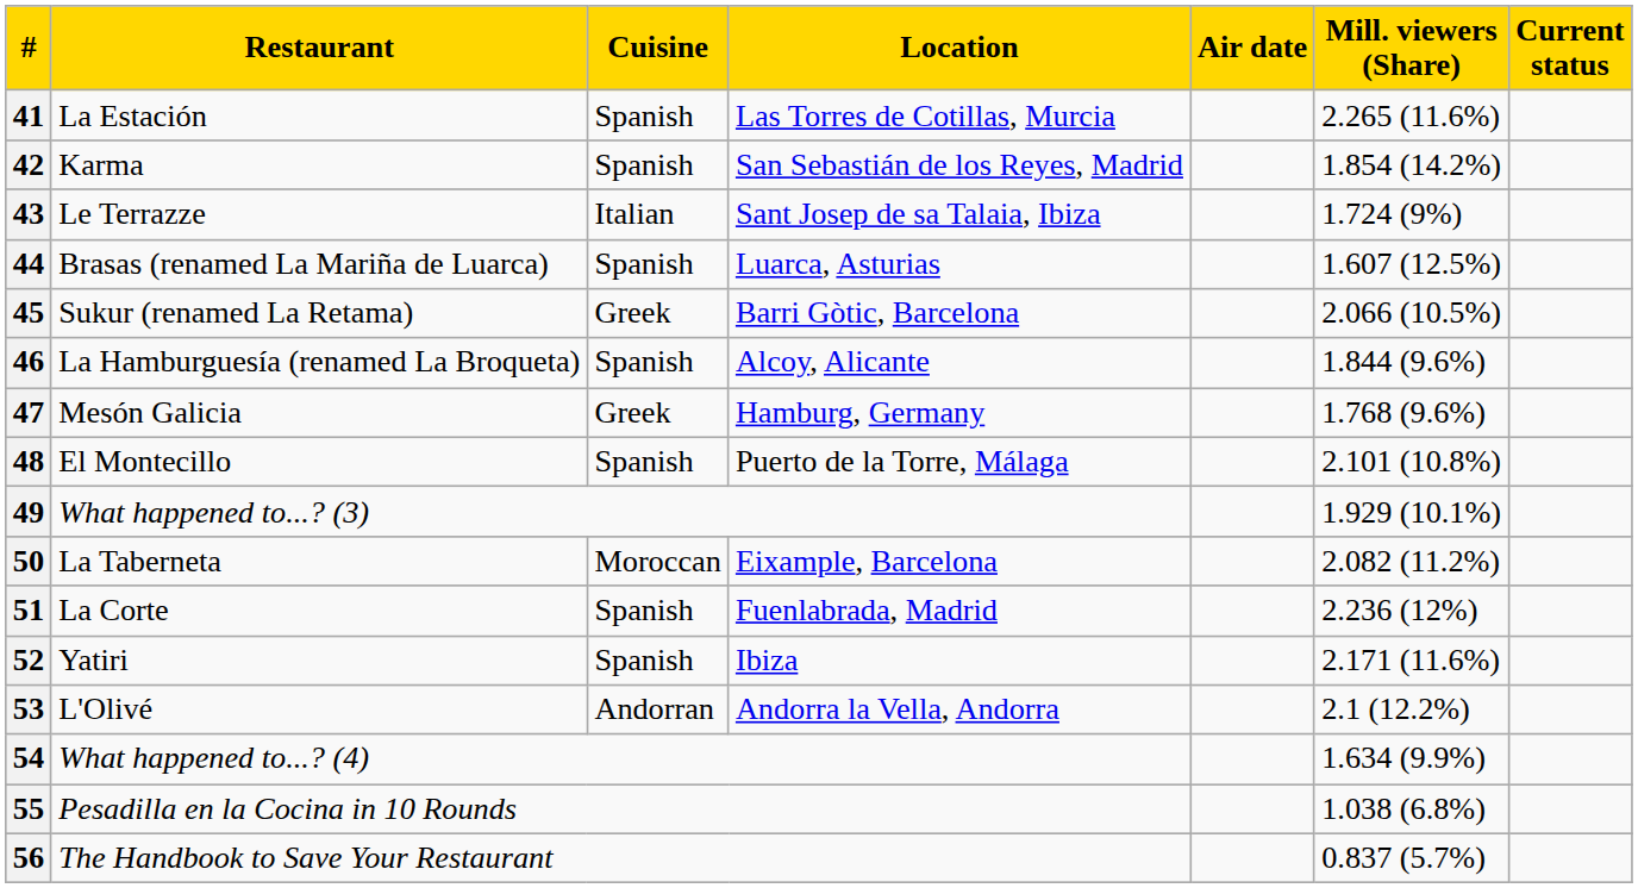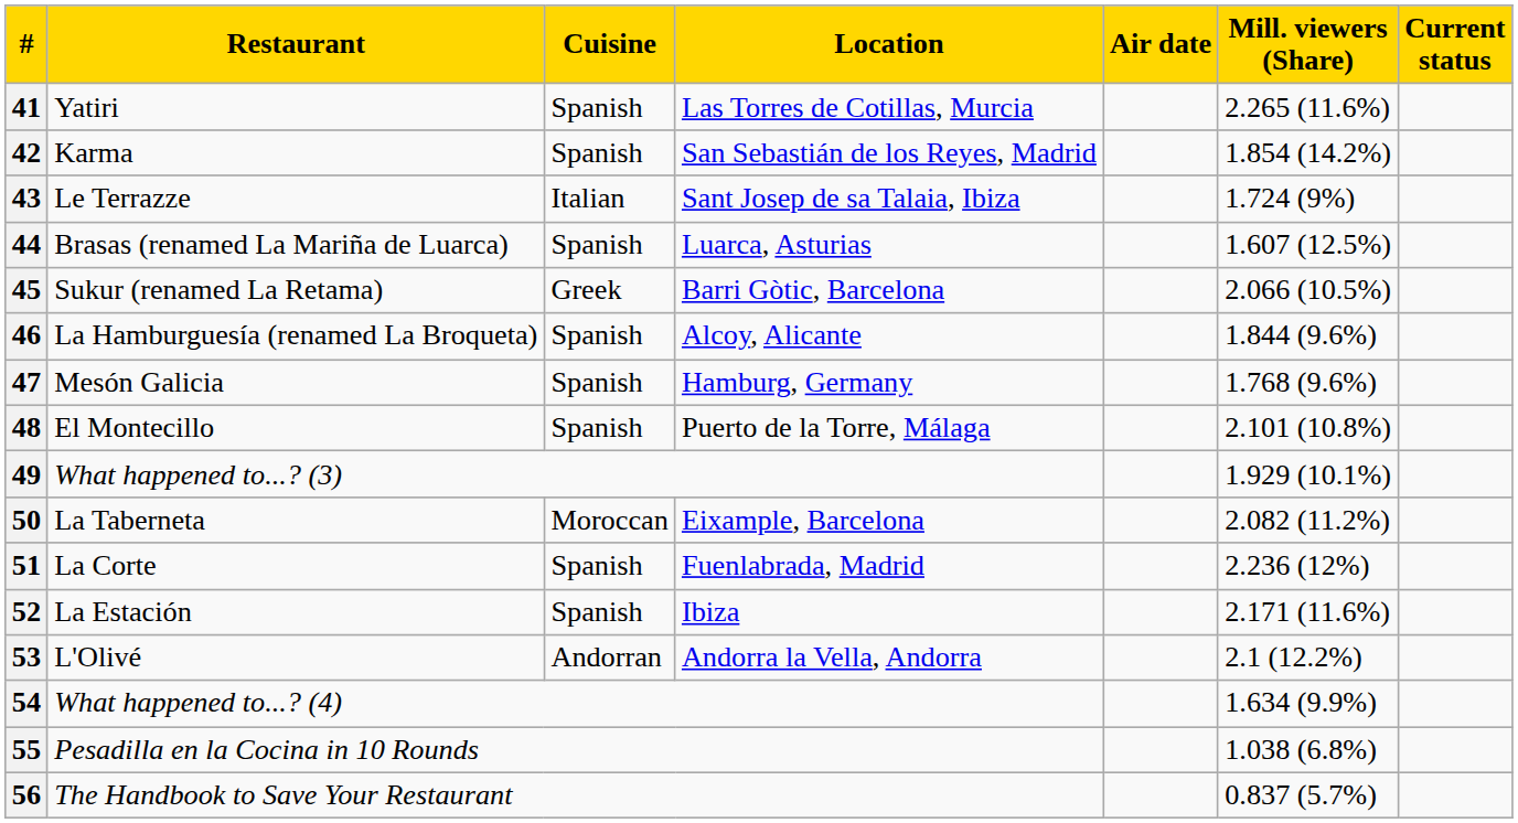41 | Restaurant: La Estación -> Yatiri
47 | Cuisine: Greek -> Spanish
52 | Restaurant: Yatiri -> La Estación
